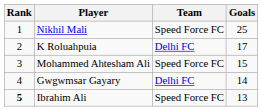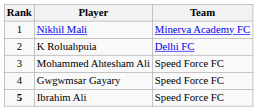- column: Goals | 25 | 17 | 15 | 14 | 13
Nikhil Mali | Team: Speed Force FC -> Minerva Academy FC
Gwgwmsar Gayary | Team: Delhi FC -> Speed Force FC
